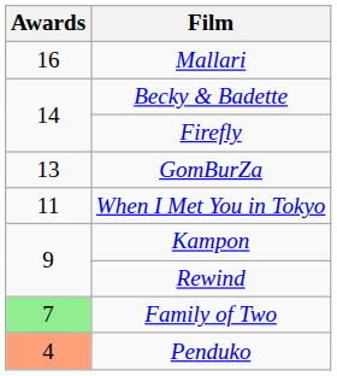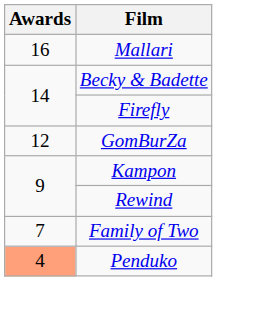GomBurZa | Awards: 13 -> 12
- row: 11 | When I Met You in Tokyo
Family of Two | Awards: lightgreen background -> no background
